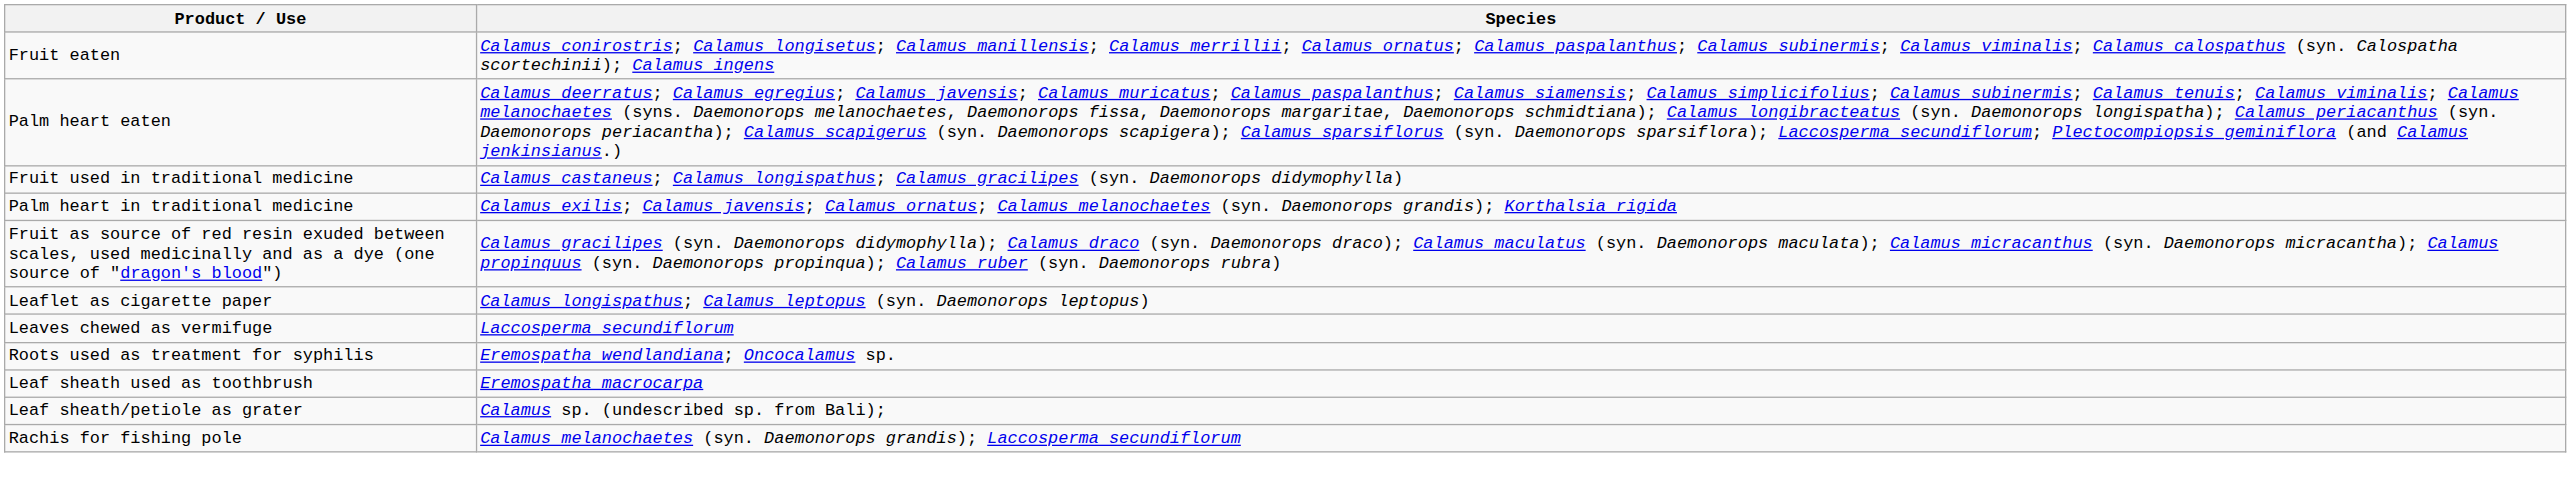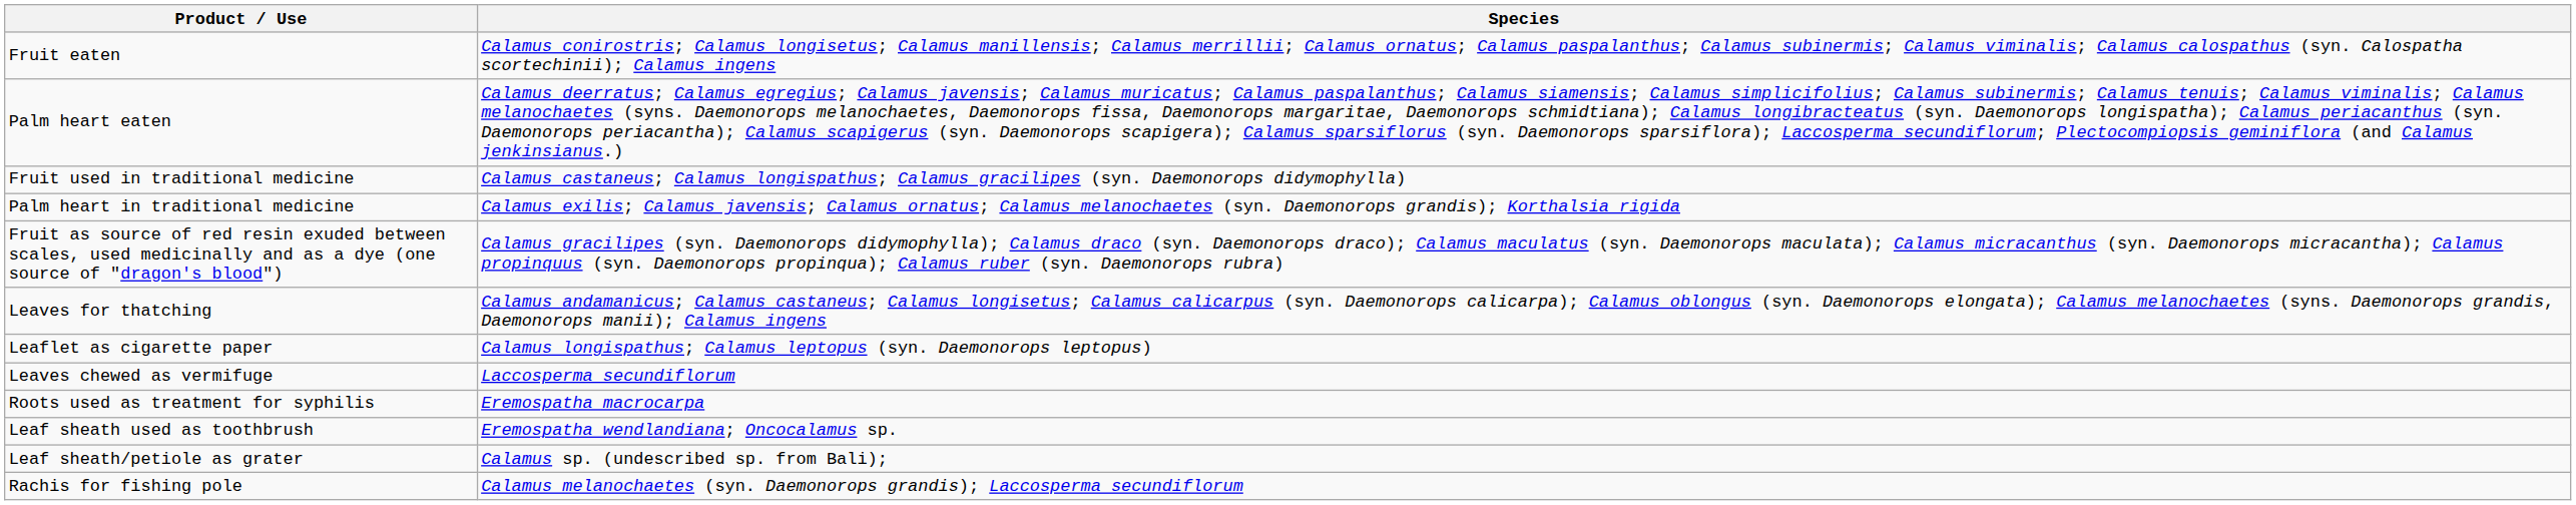+ row: Leaves for thatching | Calamus andamanicus; Calamus castaneus; Calamus longisetus; Calamus calicarpus (syn. Daemonorops calicarpa); Calamus oblongus (syn. Daemonorops elongata); Calamus melanochaetes (syns. Daemonorops grandis, Daemonorops manii); Calamus ingens
Roots used as treatment for syphilis | Species: Eremospatha wendlandiana; Oncocalamus sp. -> Eremospatha macrocarpa
Leaf sheath used as toothbrush | Species: Eremospatha macrocarpa -> Eremospatha wendlandiana; Oncocalamus sp.
